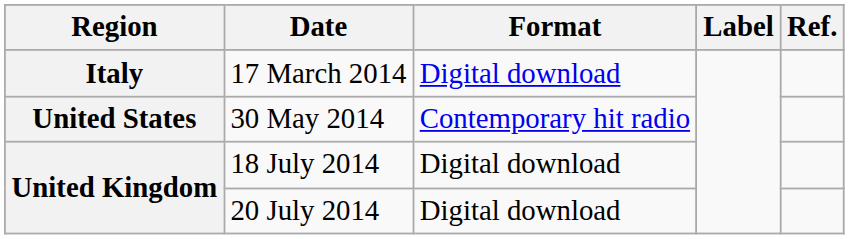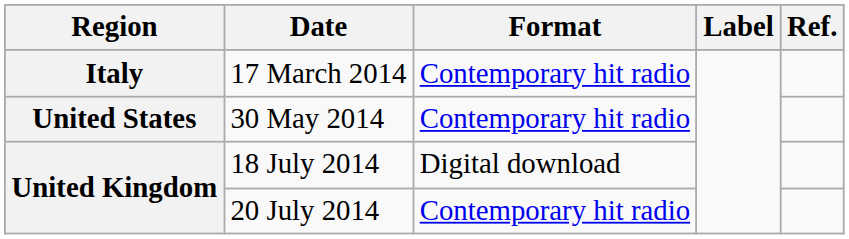17 March 2014 | Format: Digital download -> Contemporary hit radio
20 July 2014 | Format: Digital download -> Contemporary hit radio
